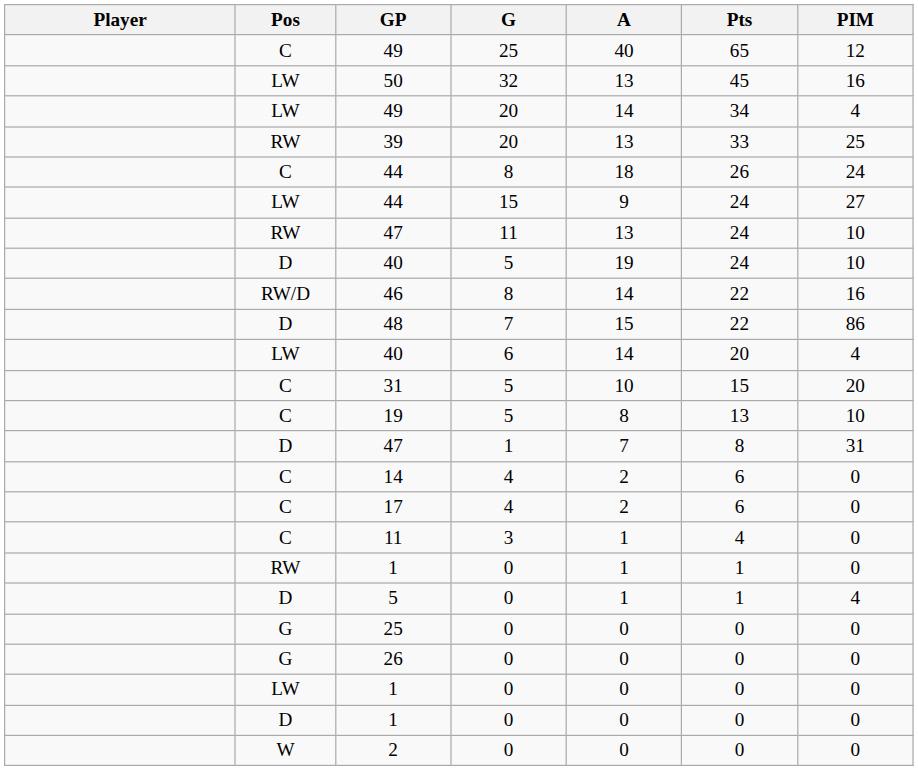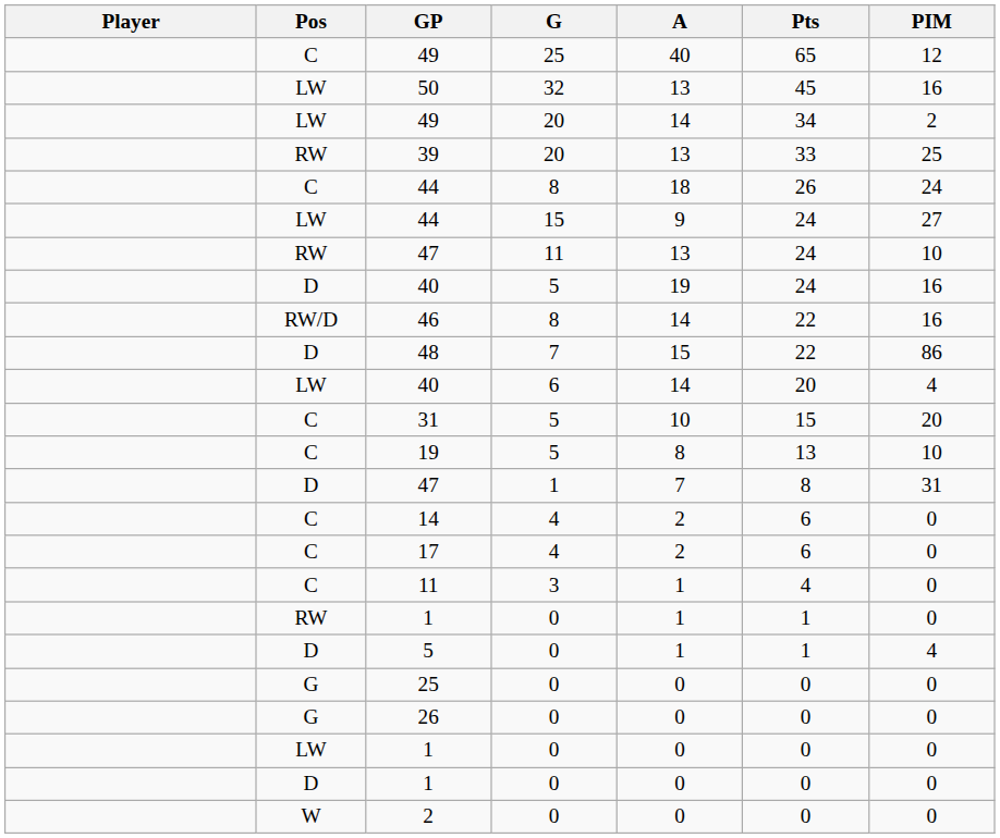LW / 49 | PIM: 4 -> 2
D / 40 | PIM: 10 -> 16
